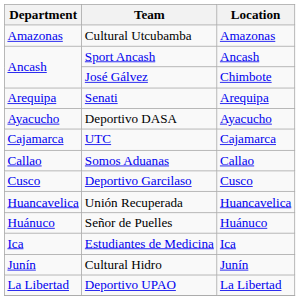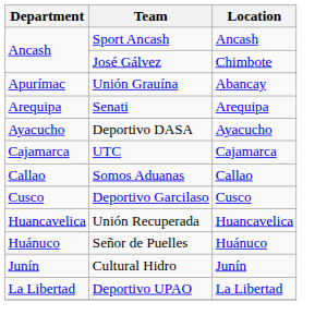- row: Amazonas | Cultural Utcubamba | Amazonas
+ row: Apurímac | Unión Grauína | Abancay
- row: Ica | Estudiantes de Medicina | Ica
